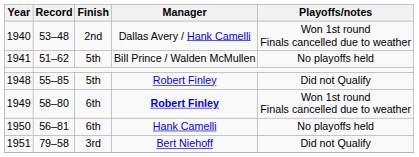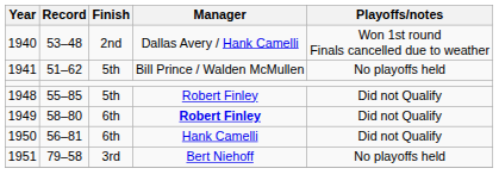1949 | Playoffs/notes: Won 1st round Finals cancelled due to weather -> Did not Qualify
1950 | Playoffs/notes: No playoffs held -> Did not Qualify
1951 | Playoffs/notes: Did not Qualify -> No playoffs held
